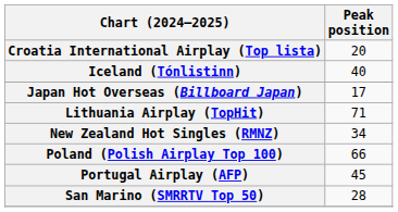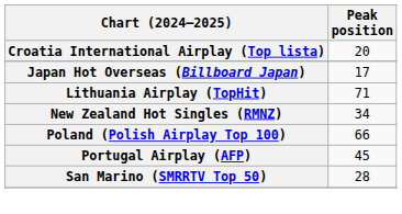- row: Iceland (Tónlistinn) | 40
